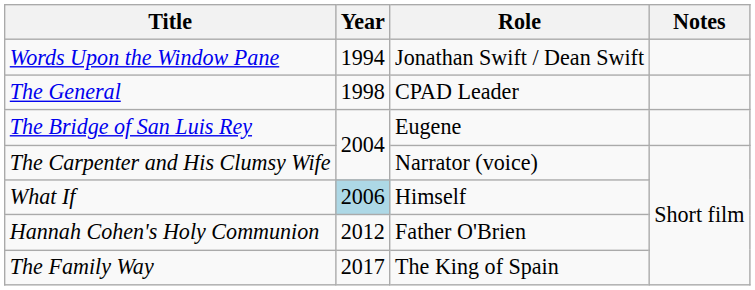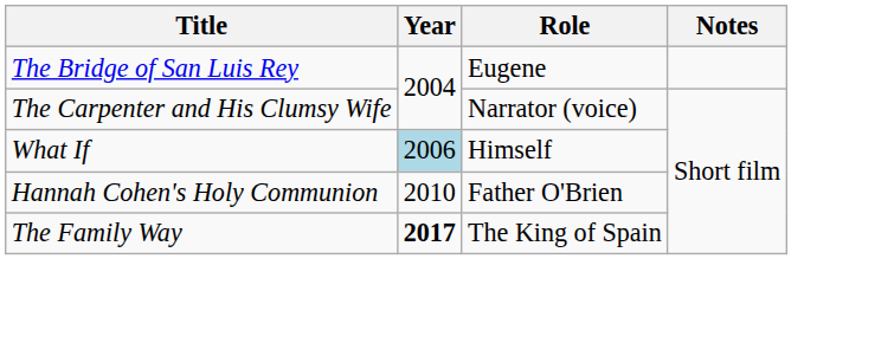- row: Words Upon the Window Pane | 1994 | Jonathan Swift / Dean Swift
- row: The General | 1998 | CPAD Leader
Hannah Cohen's Holy Communion | Year: 2012 -> 2010
The Family Way | Year: normal -> bold
